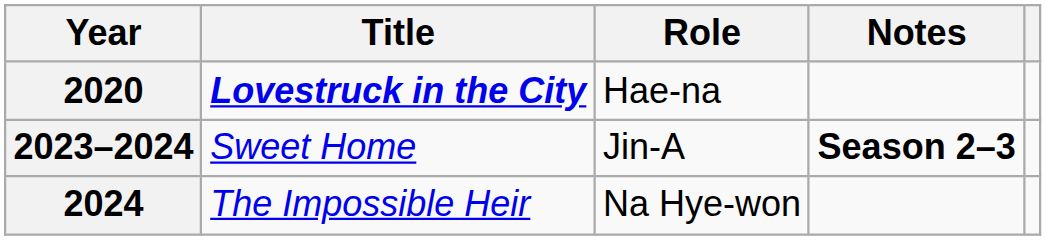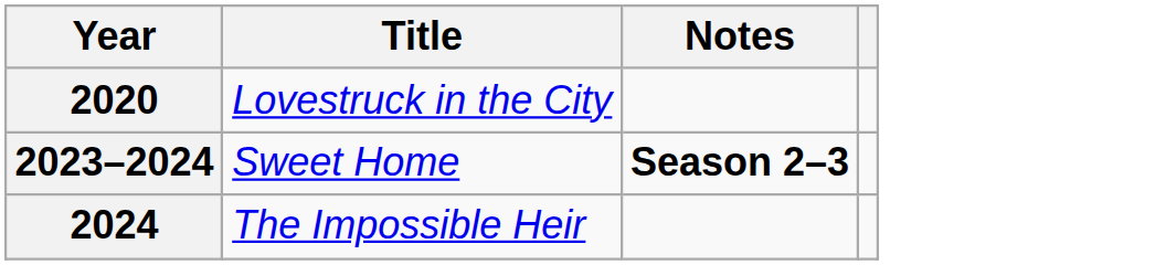- column: Role | Hae-na | Jin-A | Na Hye-won
2020 | Title: bold -> normal
